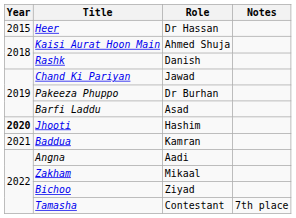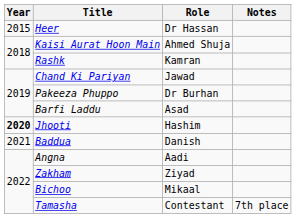Rashk | Role: Danish -> Kamran
Baddua | Role: Kamran -> Danish
Zakham | Role: Mikaal -> Ziyad
Bichoo | Role: Ziyad -> Mikaal
